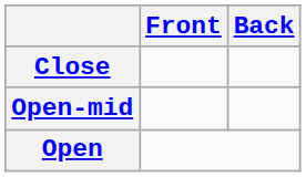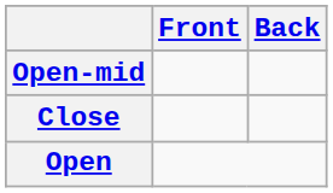rows swapped: Close <-> Open-mid
